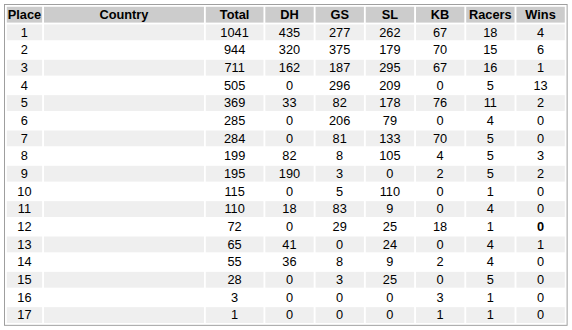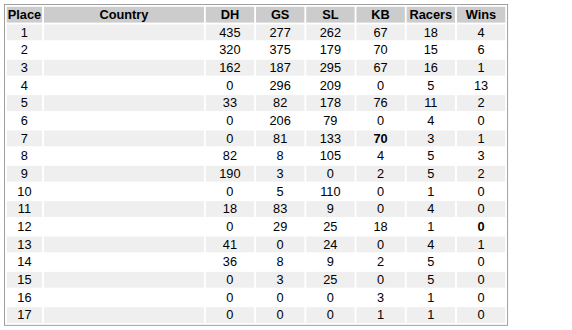- column: Total | 1041 | 944 | 711 | 505 | 369 | 285 | 284 | 199 | 195 | 115 | 110 | 72 | 65 | 55 | 28 | 3 | 1
7 | KB: normal -> bold
7 | Racers: 5 -> 3
7 | Wins: 0 -> 1
14 | Racers: 4 -> 5
